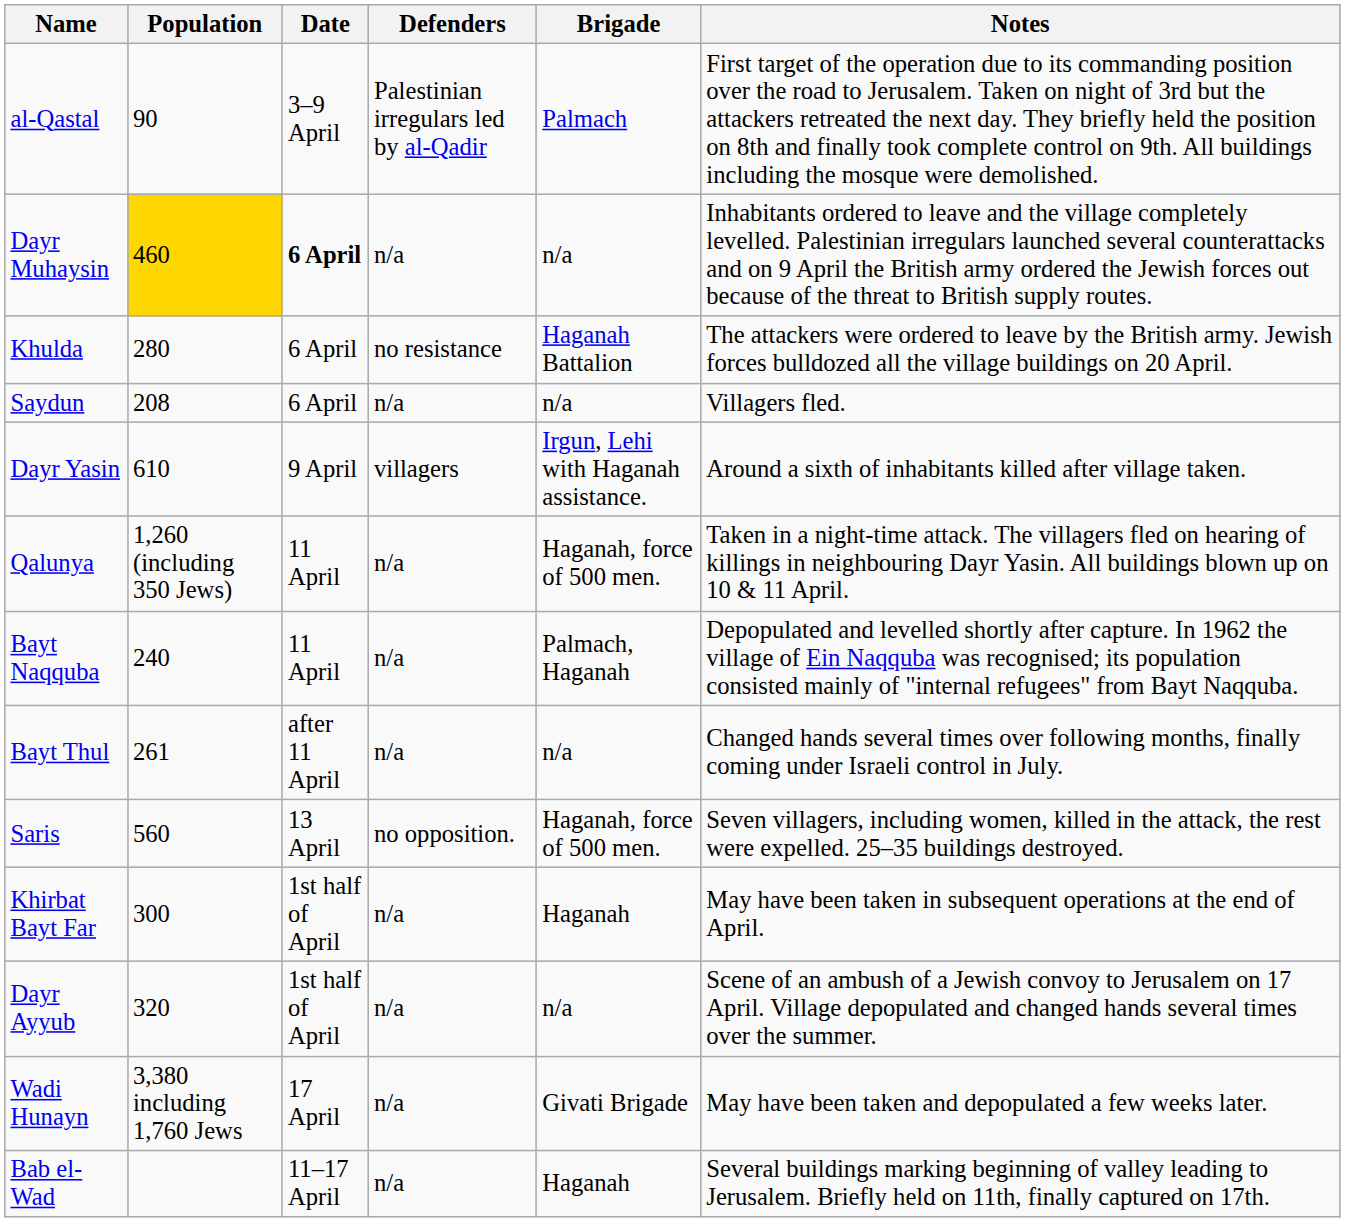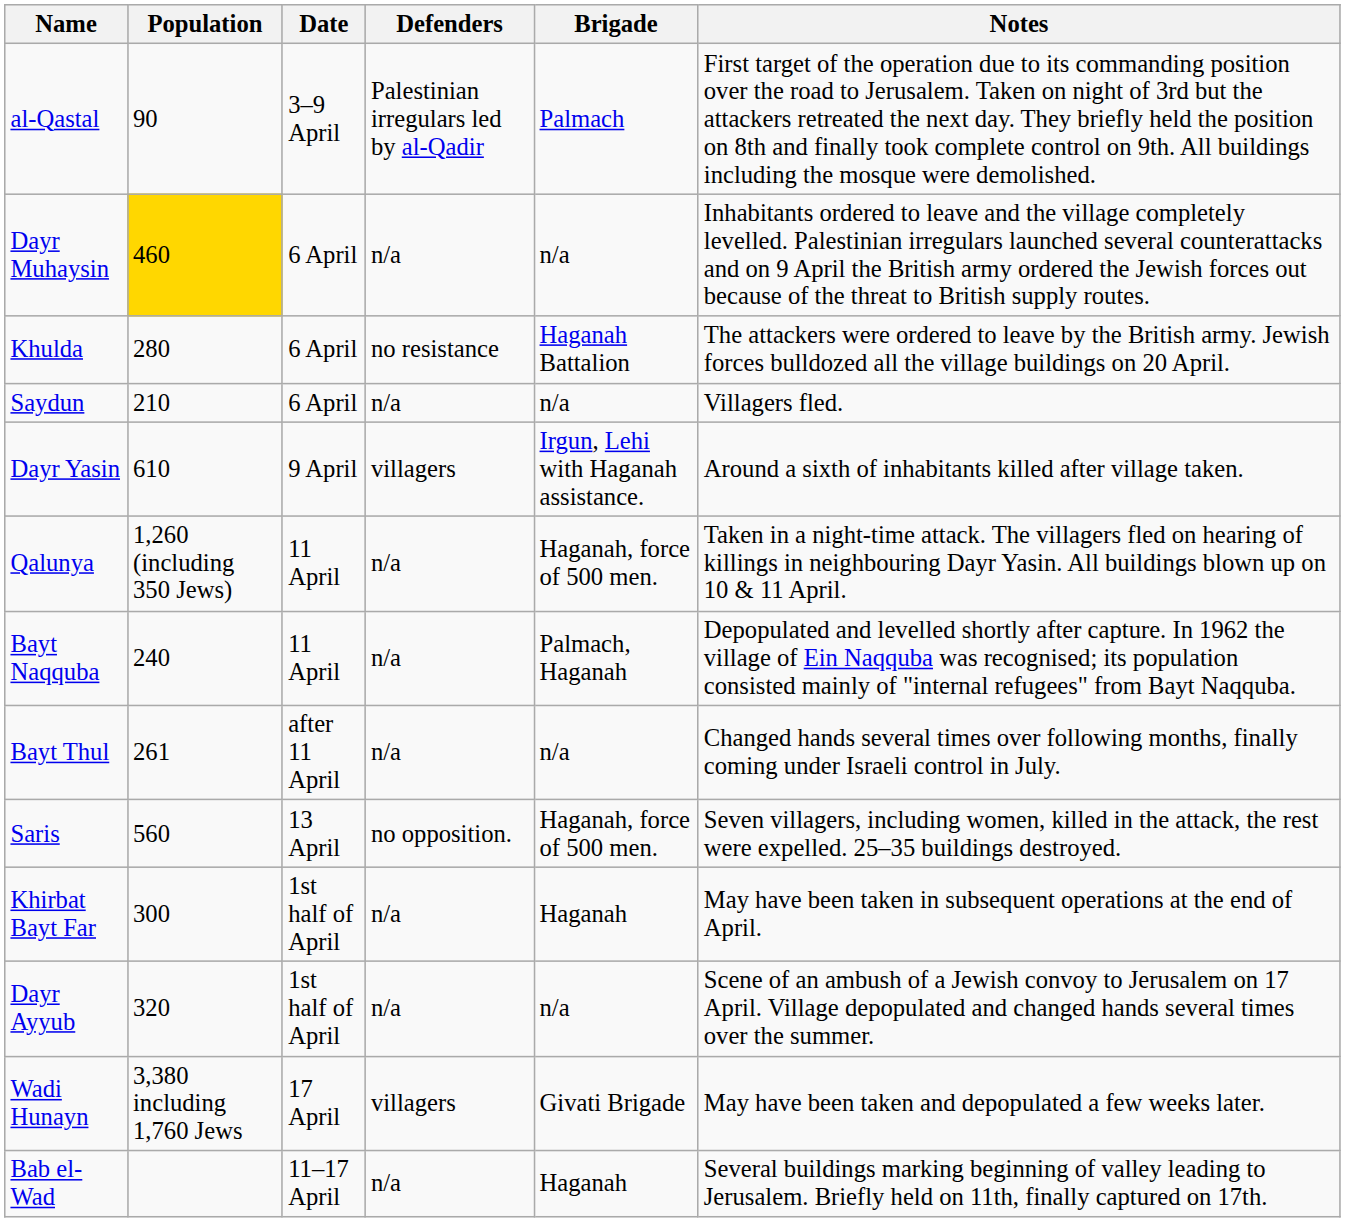Dayr Muhaysin | Date: bold -> normal
Saydun | Population: 208 -> 210
Wadi Hunayn | Defenders: n/a -> villagers
